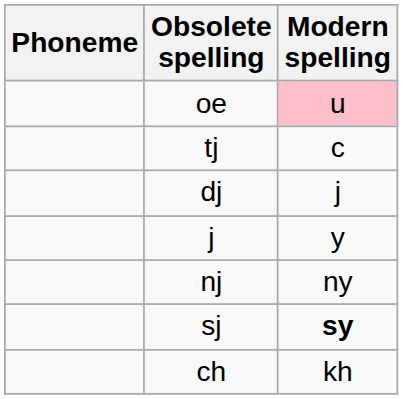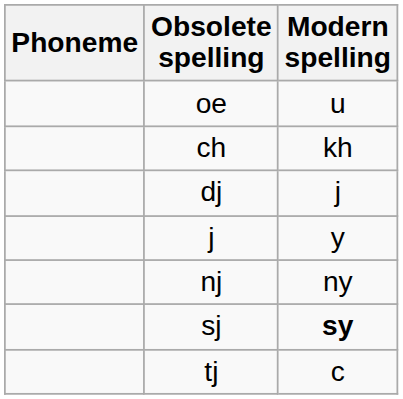oe | Modern spelling: pink background -> no background
rows swapped: tj <-> ch
